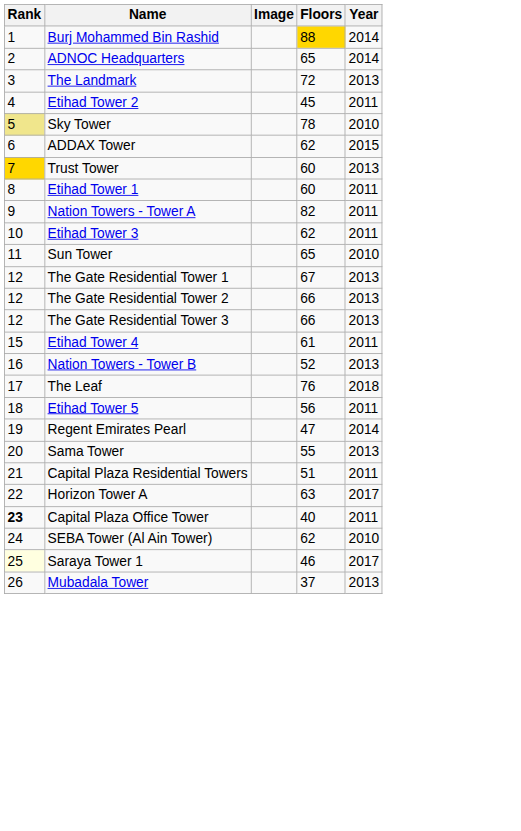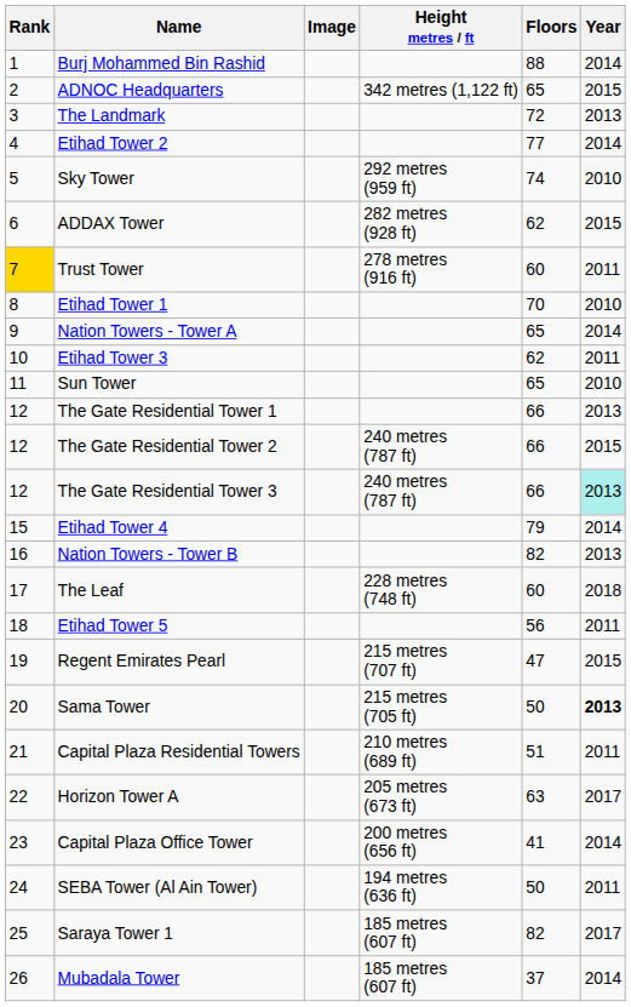+ column: Height metres / ft | 342 metres (1,122 ft) | 292 metres (959 ft) | 282 metres (928 ft) | 278 metres (916 ft) | 240 metres (787 ft) | 240 metres (787 ft) | 228 metres (748 ft) | 215 metres (707 ft) | 215 metres (705 ft) | 210 metres (689 ft) | 205 metres (673 ft) | 200 metres (656 ft) | 194 metres (636 ft) | 185 metres (607 ft) | 185 metres (607 ft)
Burj Mohammed Bin Rashid | Floors: gold background -> no background
ADNOC Headquarters | Year: 2014 -> 2015
Etihad Tower 2 | Floors: 45 -> 77
Etihad Tower 2 | Year: 2011 -> 2014
Sky Tower | Rank: khaki background -> no background
Sky Tower | Floors: 78 -> 74
Trust Tower | Year: 2013 -> 2011
Etihad Tower 1 | Floors: 60 -> 70
Etihad Tower 1 | Year: 2011 -> 2010
Nation Towers - Tower A | Floors: 82 -> 65
Nation Towers - Tower A | Year: 2011 -> 2014
The Gate Residential Tower 1 | Floors: 67 -> 66
The Gate Residential Tower 2 | Year: 2013 -> 2015
The Gate Residential Tower 3 | Year: no background -> paleturquoise background
Etihad Tower 4 | Floors: 61 -> 79
Etihad Tower 4 | Year: 2011 -> 2014
Nation Towers - Tower B | Floors: 52 -> 82
The Leaf | Floors: 76 -> 60
Regent Emirates Pearl | Year: 2014 -> 2015
Sama Tower | Floors: 55 -> 50
Sama Tower | Year: normal -> bold
Capital Plaza Office Tower | Rank: bold -> normal
Capital Plaza Office Tower | Floors: 40 -> 41
Capital Plaza Office Tower | Year: 2011 -> 2014
SEBA Tower (Al Ain Tower) | Floors: 62 -> 50
SEBA Tower (Al Ain Tower) | Year: 2010 -> 2011
Saraya Tower 1 | Rank: lightyellow background -> no background
Saraya Tower 1 | Floors: 46 -> 82
Mubadala Tower | Year: 2013 -> 2014
